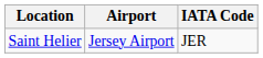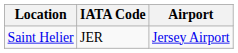columns swapped: Airport <-> IATA Code
